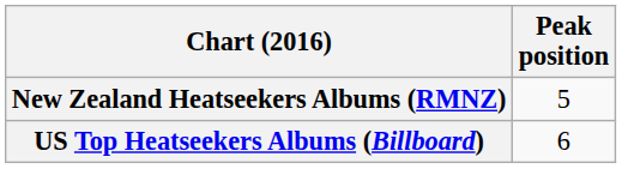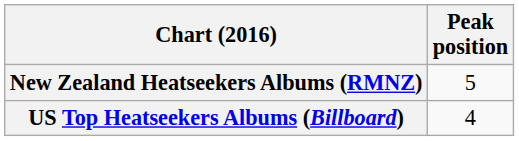US Top Heatseekers Albums (Billboard) | Peak position: 6 -> 4
